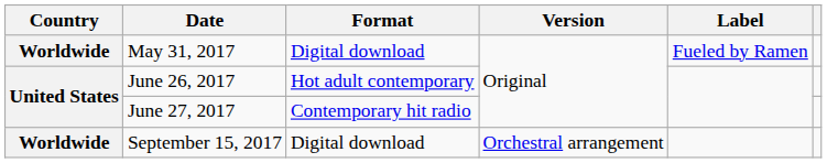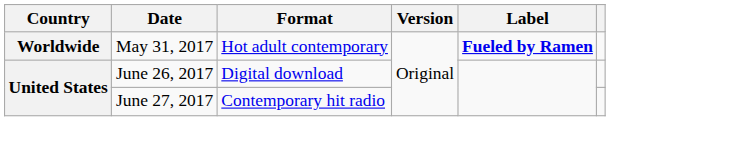May 31, 2017 | Format: Digital download -> Hot adult contemporary
May 31, 2017 | Label: normal -> bold
June 26, 2017 | Format: Hot adult contemporary -> Digital download
- row: Worldwide | September 15, 2017 | Digital download | Orchestral arrangement
